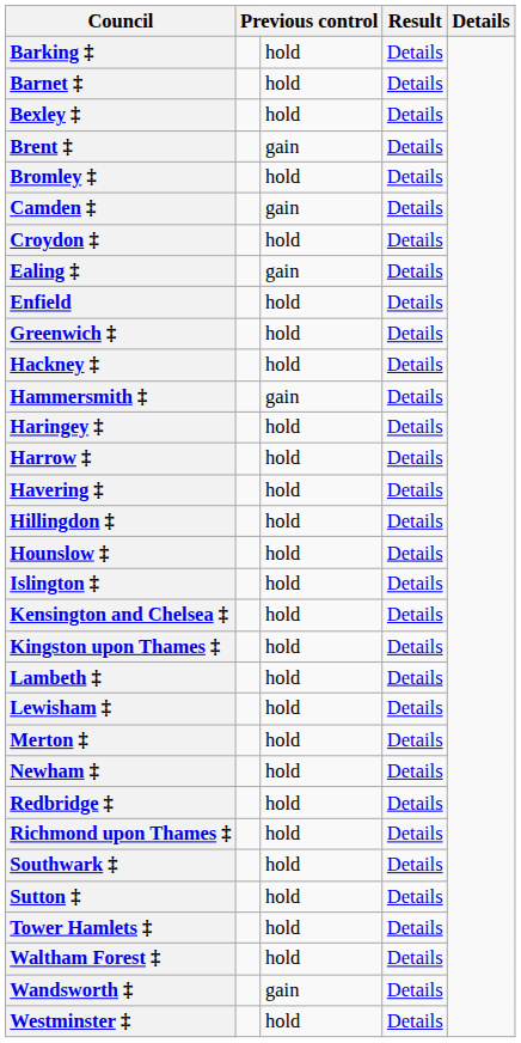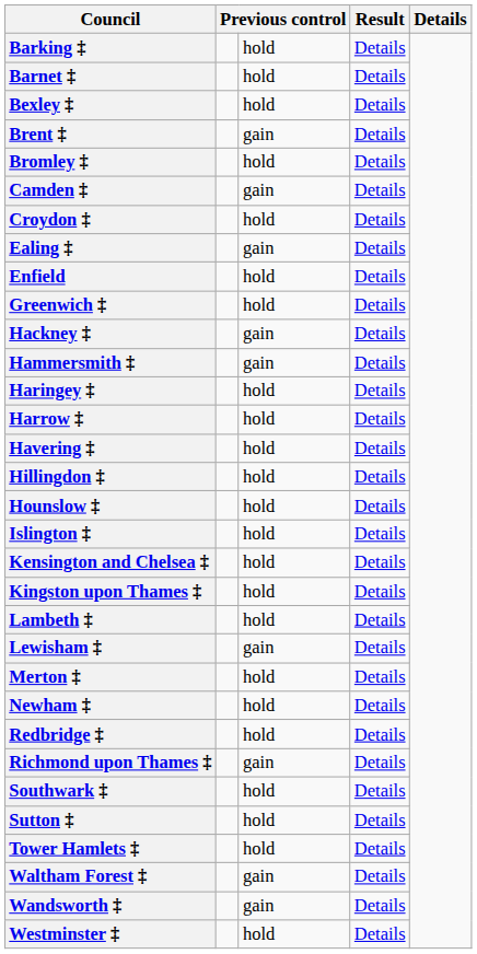Hackney ‡ | column 3: hold -> gain
Lewisham ‡ | column 3: hold -> gain
Richmond upon Thames ‡ | column 3: hold -> gain
Waltham Forest ‡ | column 3: hold -> gain
